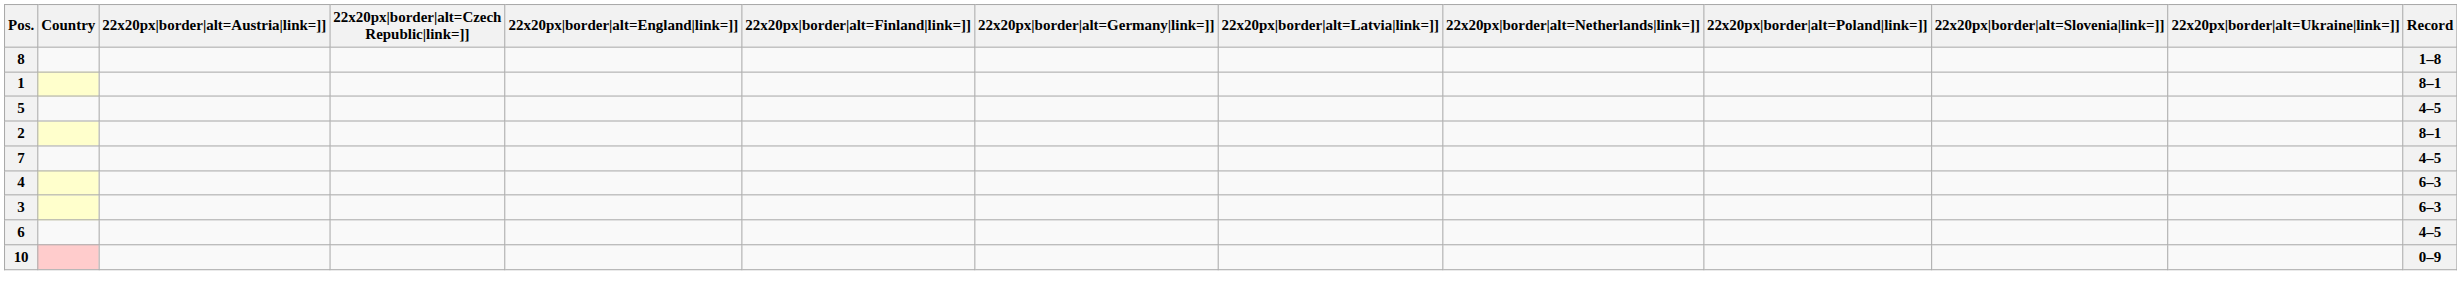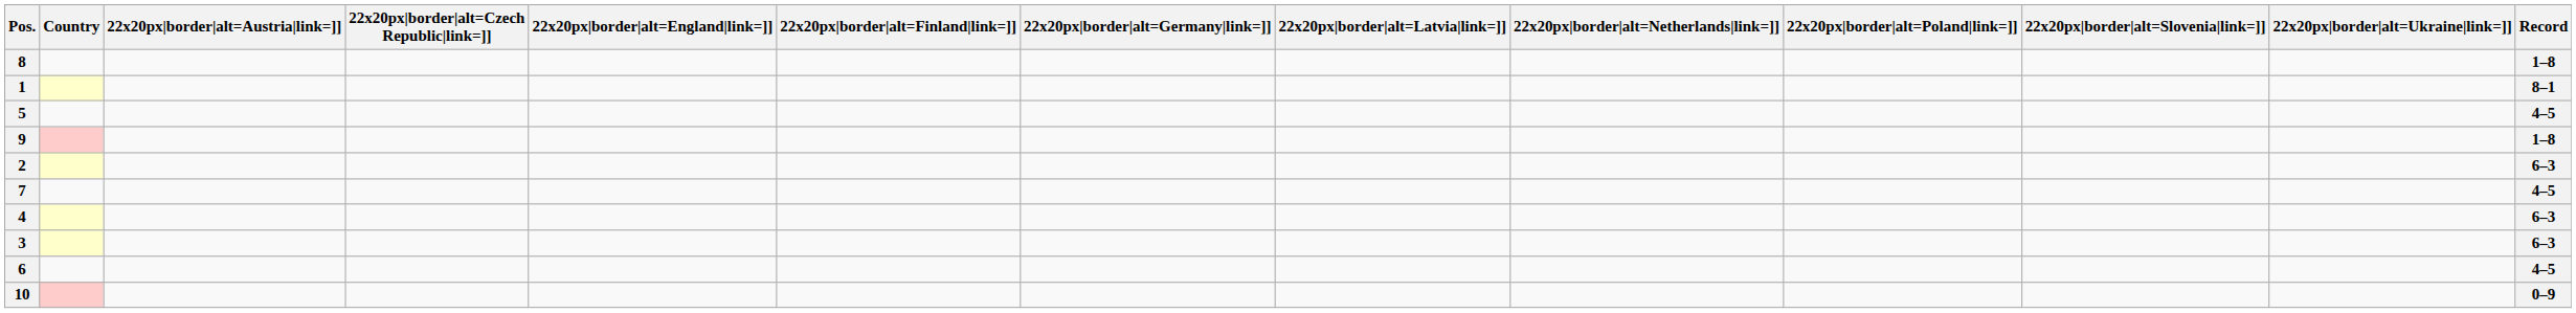+ row: 9 | 1–8
2 | Record: 8–1 -> 6–3
